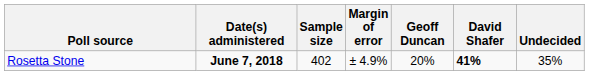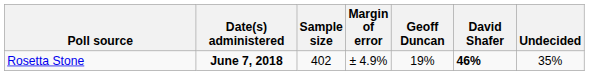Rosetta Stone | Geoff Duncan: 20% -> 19%
Rosetta Stone | David Shafer: 41% -> 46%
